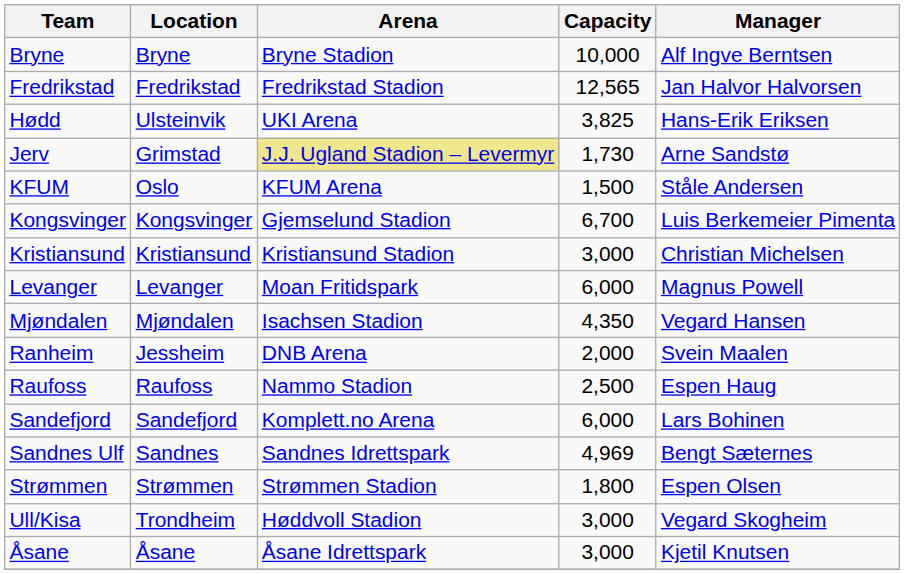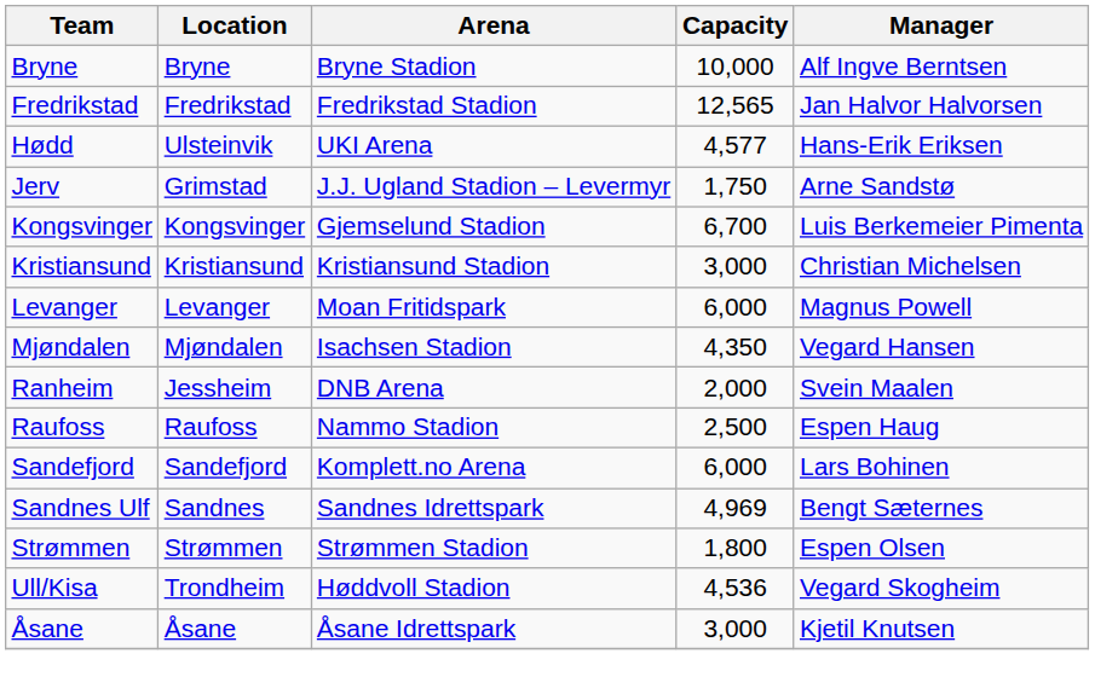Hødd | Capacity: 3,825 -> 4,577
Jerv | Arena: khaki background -> no background
Jerv | Capacity: 1,730 -> 1,750
- row: KFUM | Oslo | KFUM Arena | 1,500 | Ståle Andersen
Ull/Kisa | Capacity: 3,000 -> 4,536
